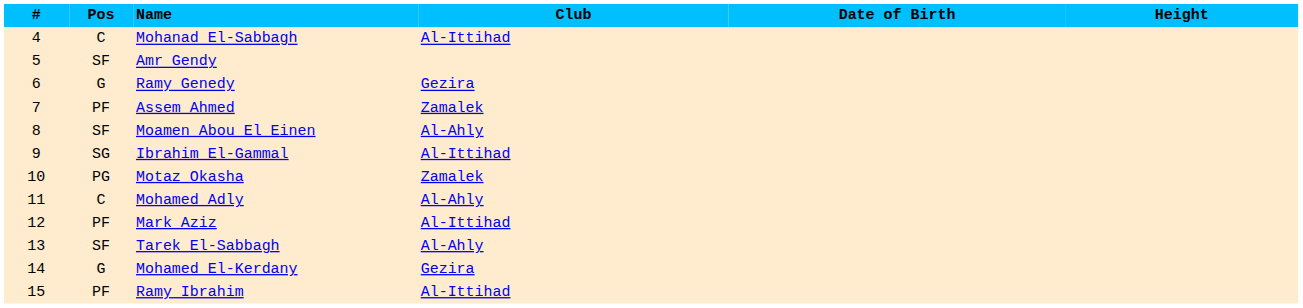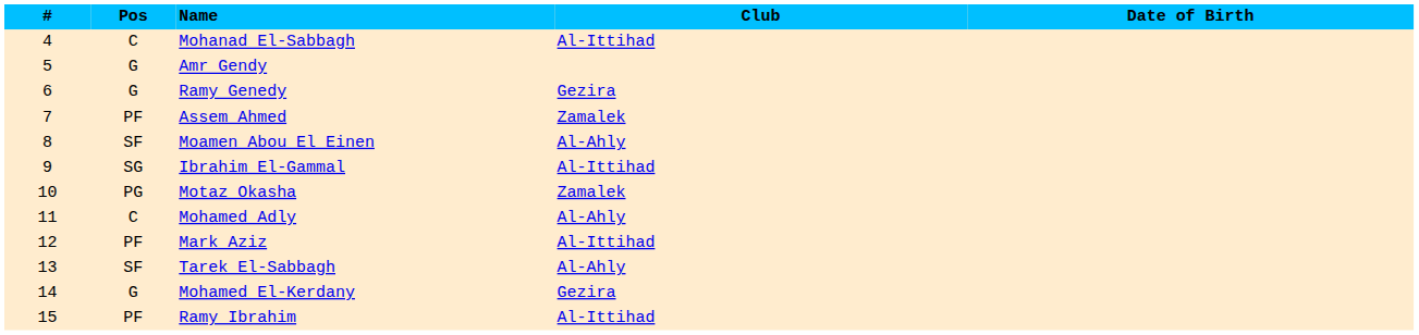- column: Height
Amr Gendy | Pos: SF -> G
